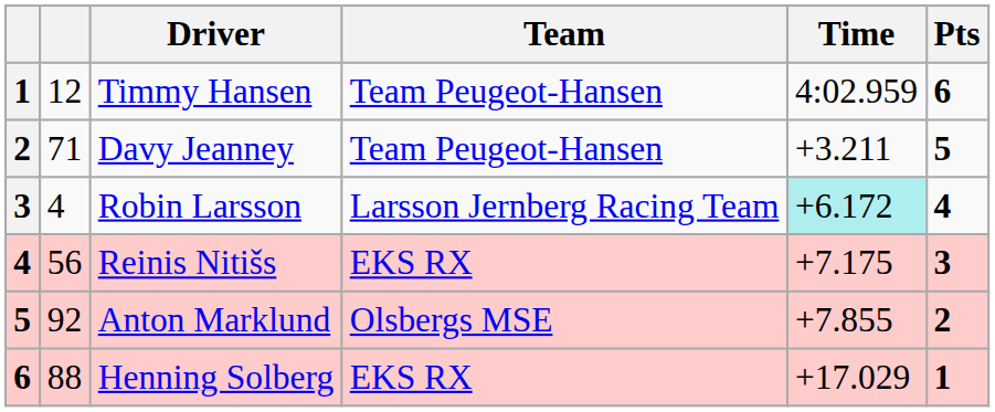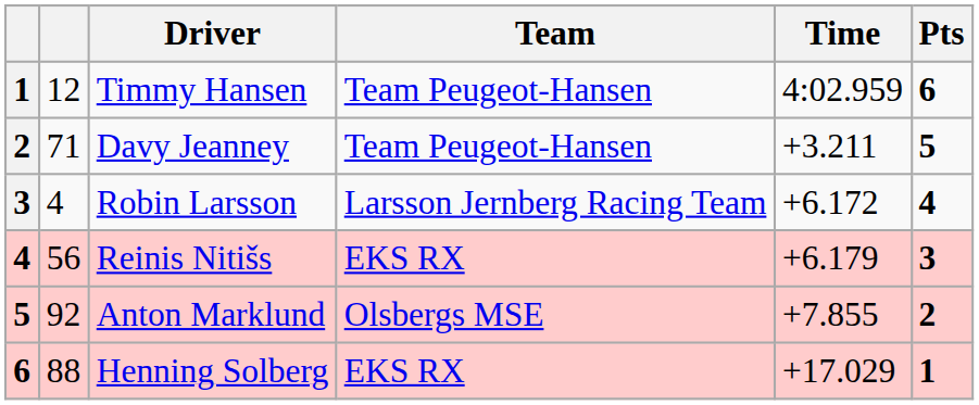Robin Larsson | Time: paleturquoise background -> no background
Reinis Nitišs | Time: +7.175 -> +6.179
